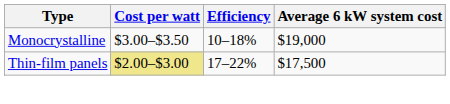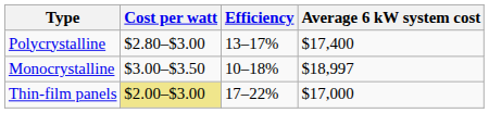+ row: Polycrystalline | $2.80–$3.00 | 13–17% | $17,400
Monocrystalline | Average 6 kW system cost: $19,000 -> $18,997
Thin-film panels | Average 6 kW system cost: $17,500 -> $17,000
